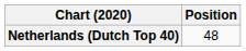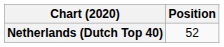Netherlands (Dutch Top 40) | Position: 48 -> 52
